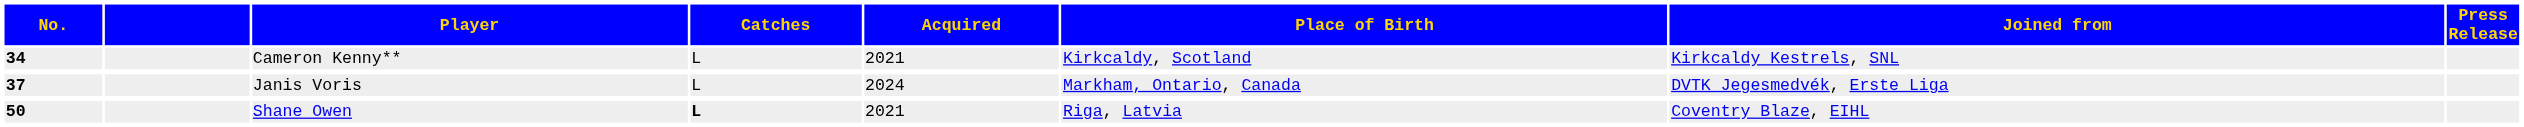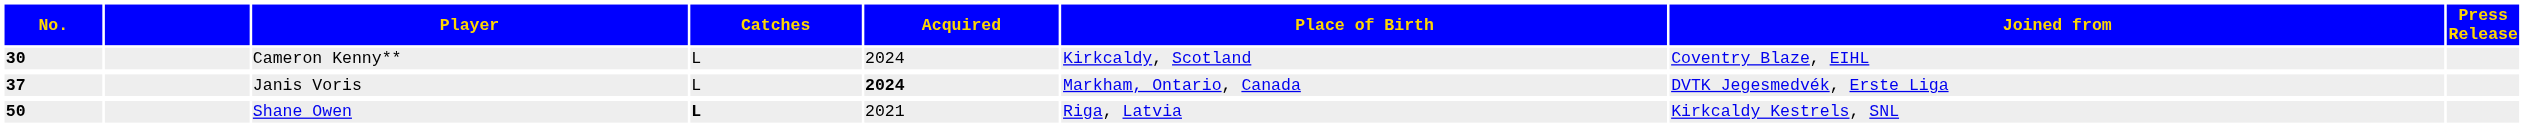Cameron Kenny** | No.: 34 -> 30
Cameron Kenny** | Acquired: 2021 -> 2024
Cameron Kenny** | Joined from: Kirkcaldy Kestrels, SNL -> Coventry Blaze, EIHL
Janis Voris | Acquired: normal -> bold
Shane Owen | Joined from: Coventry Blaze, EIHL -> Kirkcaldy Kestrels, SNL
